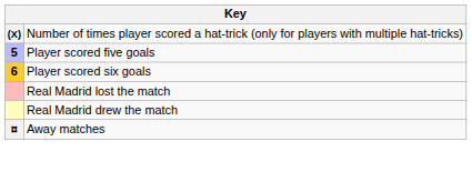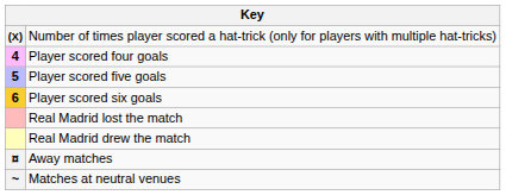+ row: 4 | Player scored four goals
+ row: ~ | Matches at neutral venues
